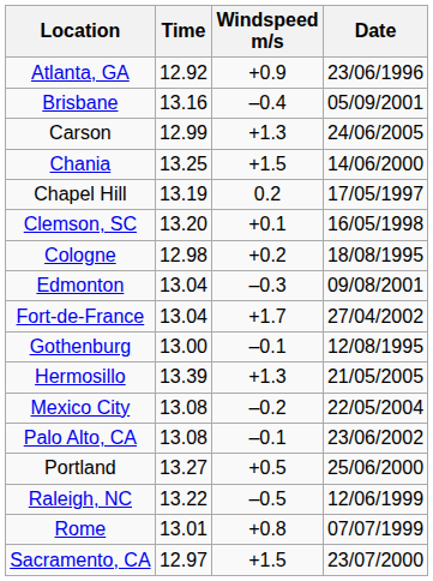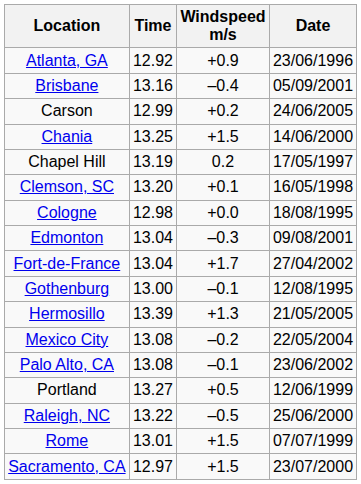Carson | Windspeed m/s: +1.3 -> +0.2
Cologne | Windspeed m/s: +0.2 -> +0.0
Portland | Date: 25/06/2000 -> 12/06/1999
Raleigh, NC | Date: 12/06/1999 -> 25/06/2000
Rome | Windspeed m/s: +0.8 -> +1.5
